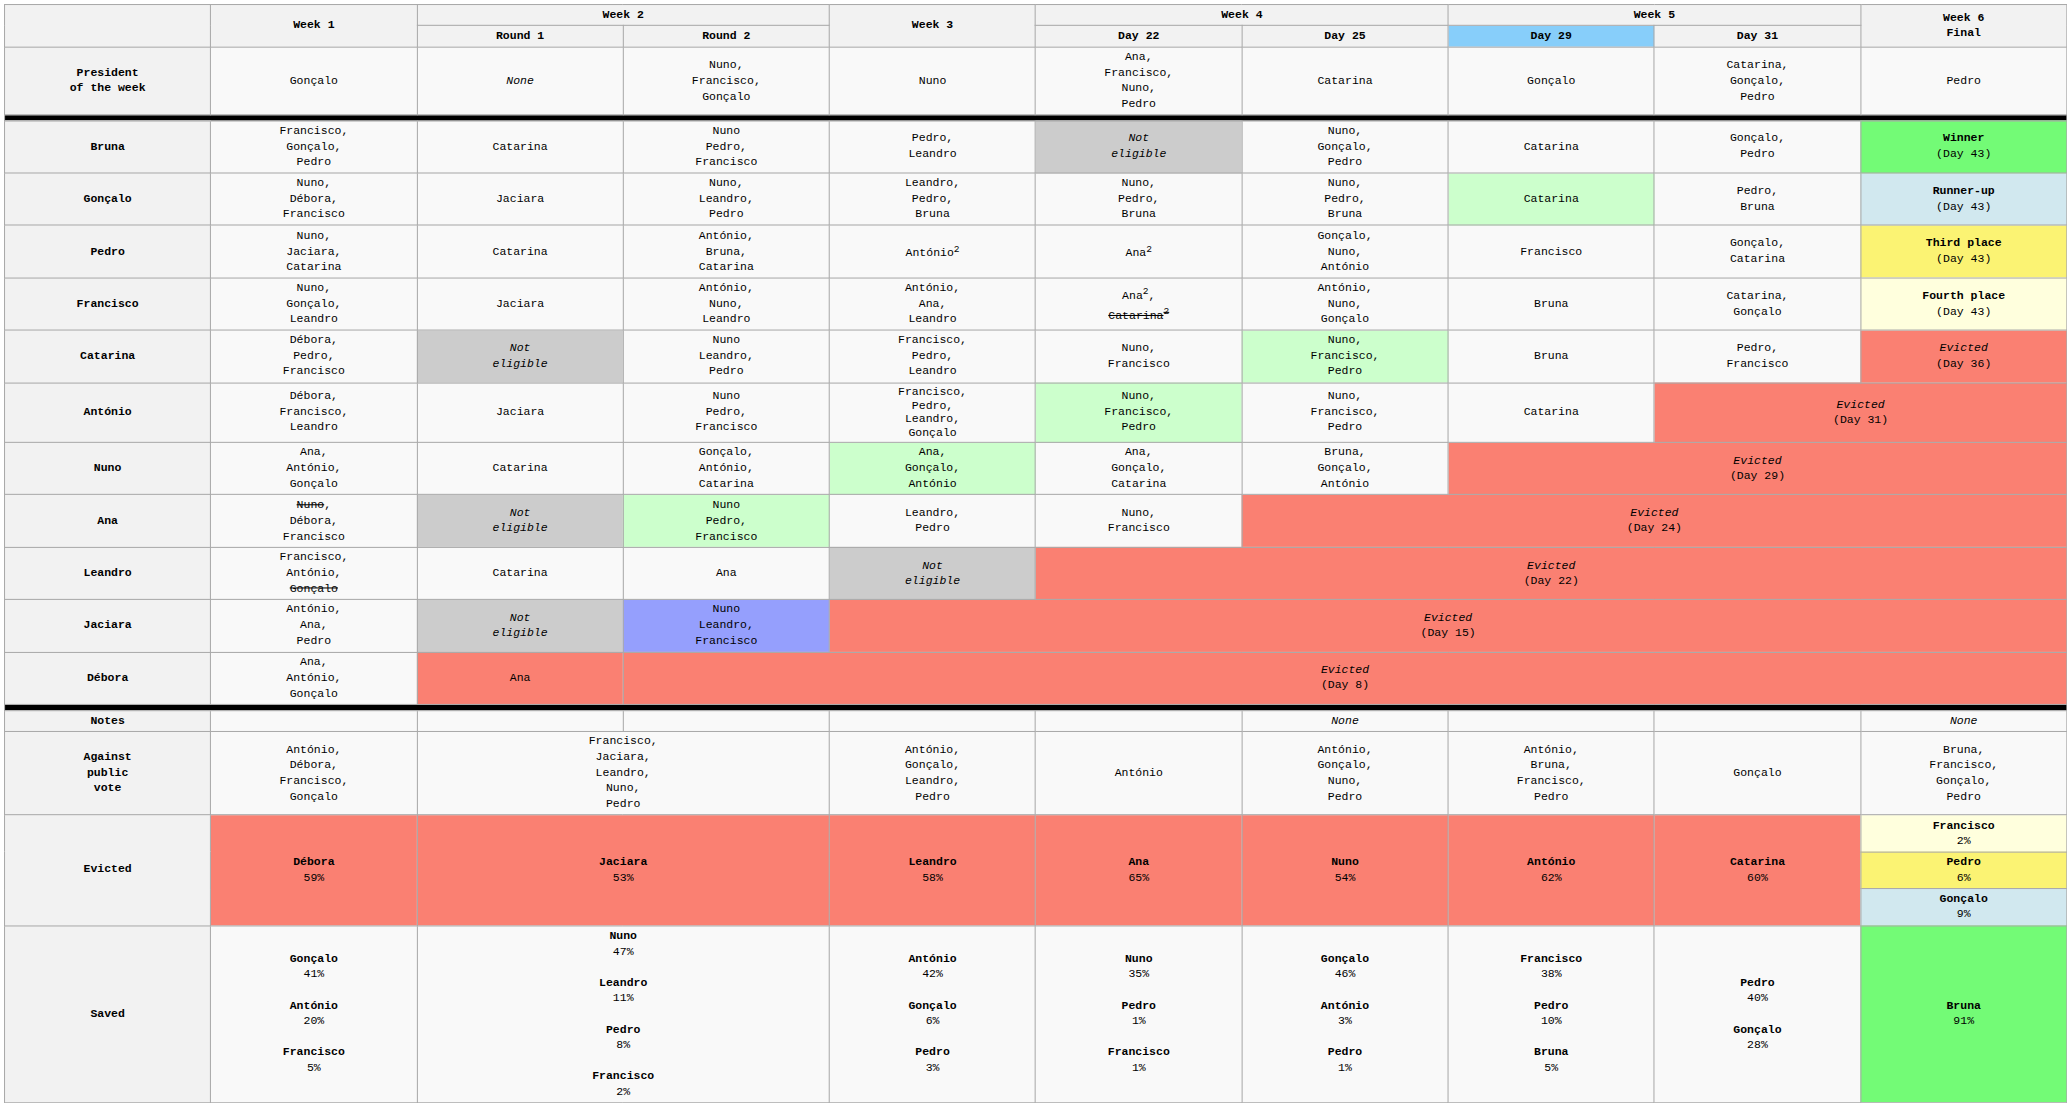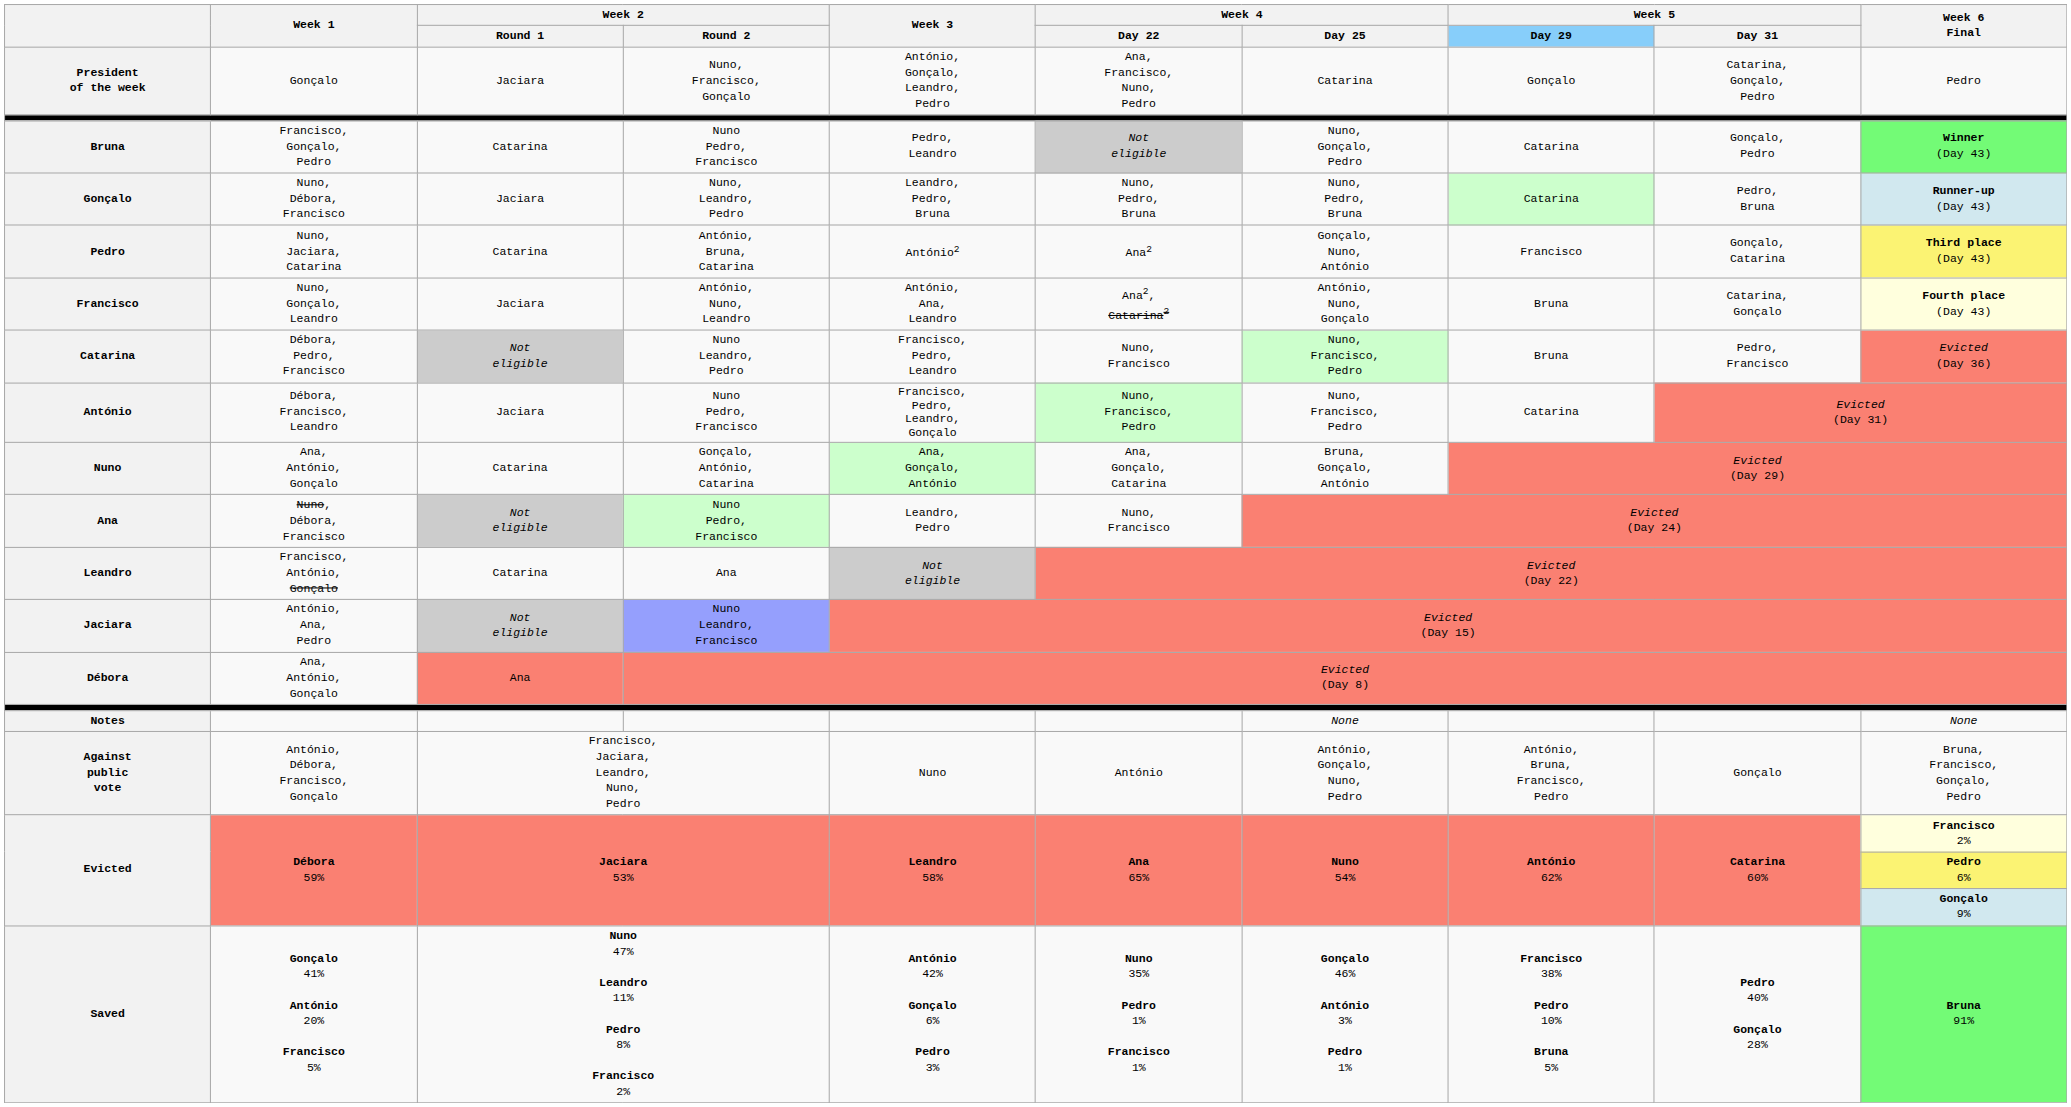President of the week | Week 2 / Round 1: None -> Jaciara
President of the week | Week 3: Nuno -> António, Gonçalo, Leandro, Pedro
Against public vote | Week 3: António, Gonçalo, Leandro, Pedro -> Nuno
